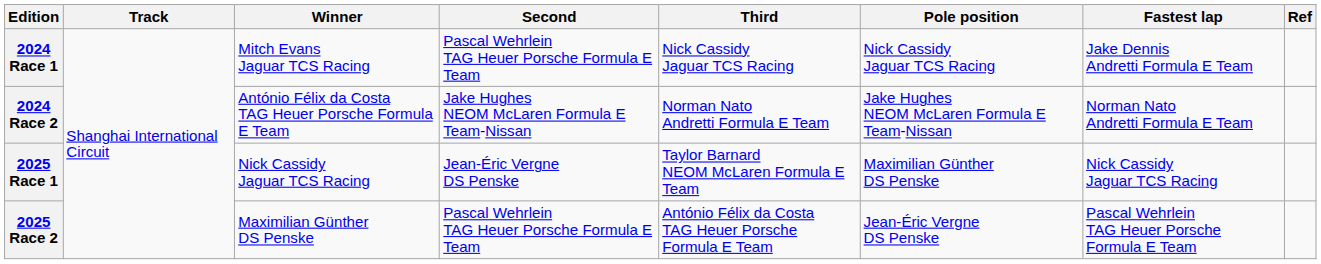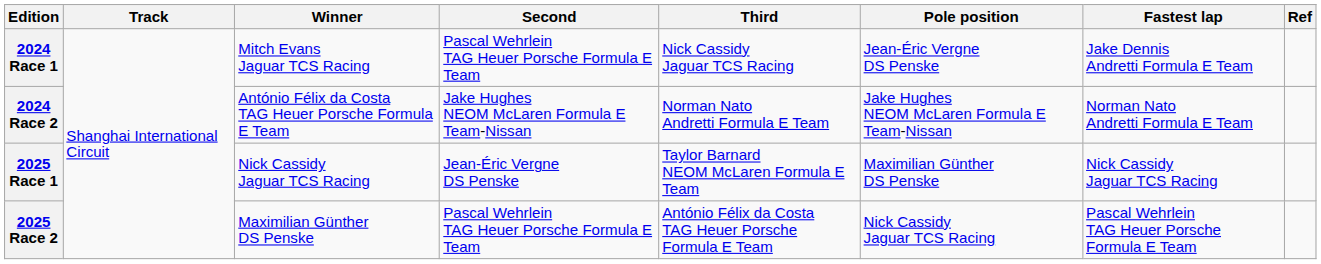2024 Race 1 | Pole position: Nick Cassidy Jaguar TCS Racing -> Jean-Éric Vergne DS Penske
2025 Race 2 | Pole position: Jean-Éric Vergne DS Penske -> Nick Cassidy Jaguar TCS Racing
